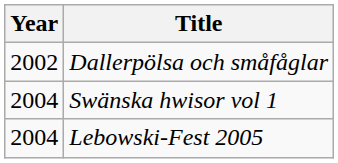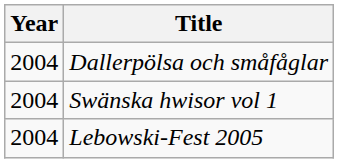Dallerpölsa och småfåglar | Year: 2002 -> 2004
